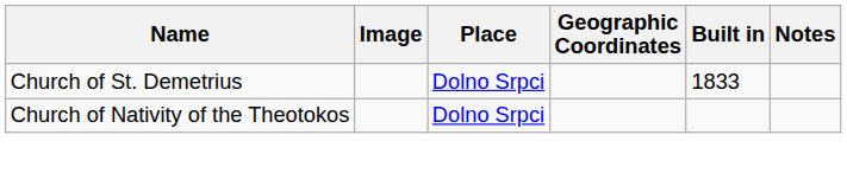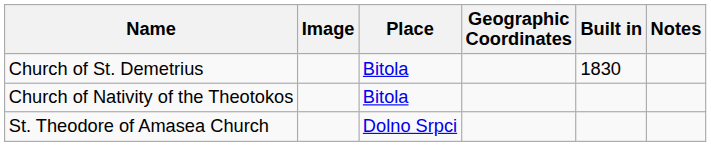Church of St. Demetrius | Place: Dolno Srpci -> Bitola
Church of St. Demetrius | Built in: 1833 -> 1830
Church of Nativity of the Theotokos | Place: Dolno Srpci -> Bitola
+ row: St. Theodore of Amasea Church | Dolno Srpci
